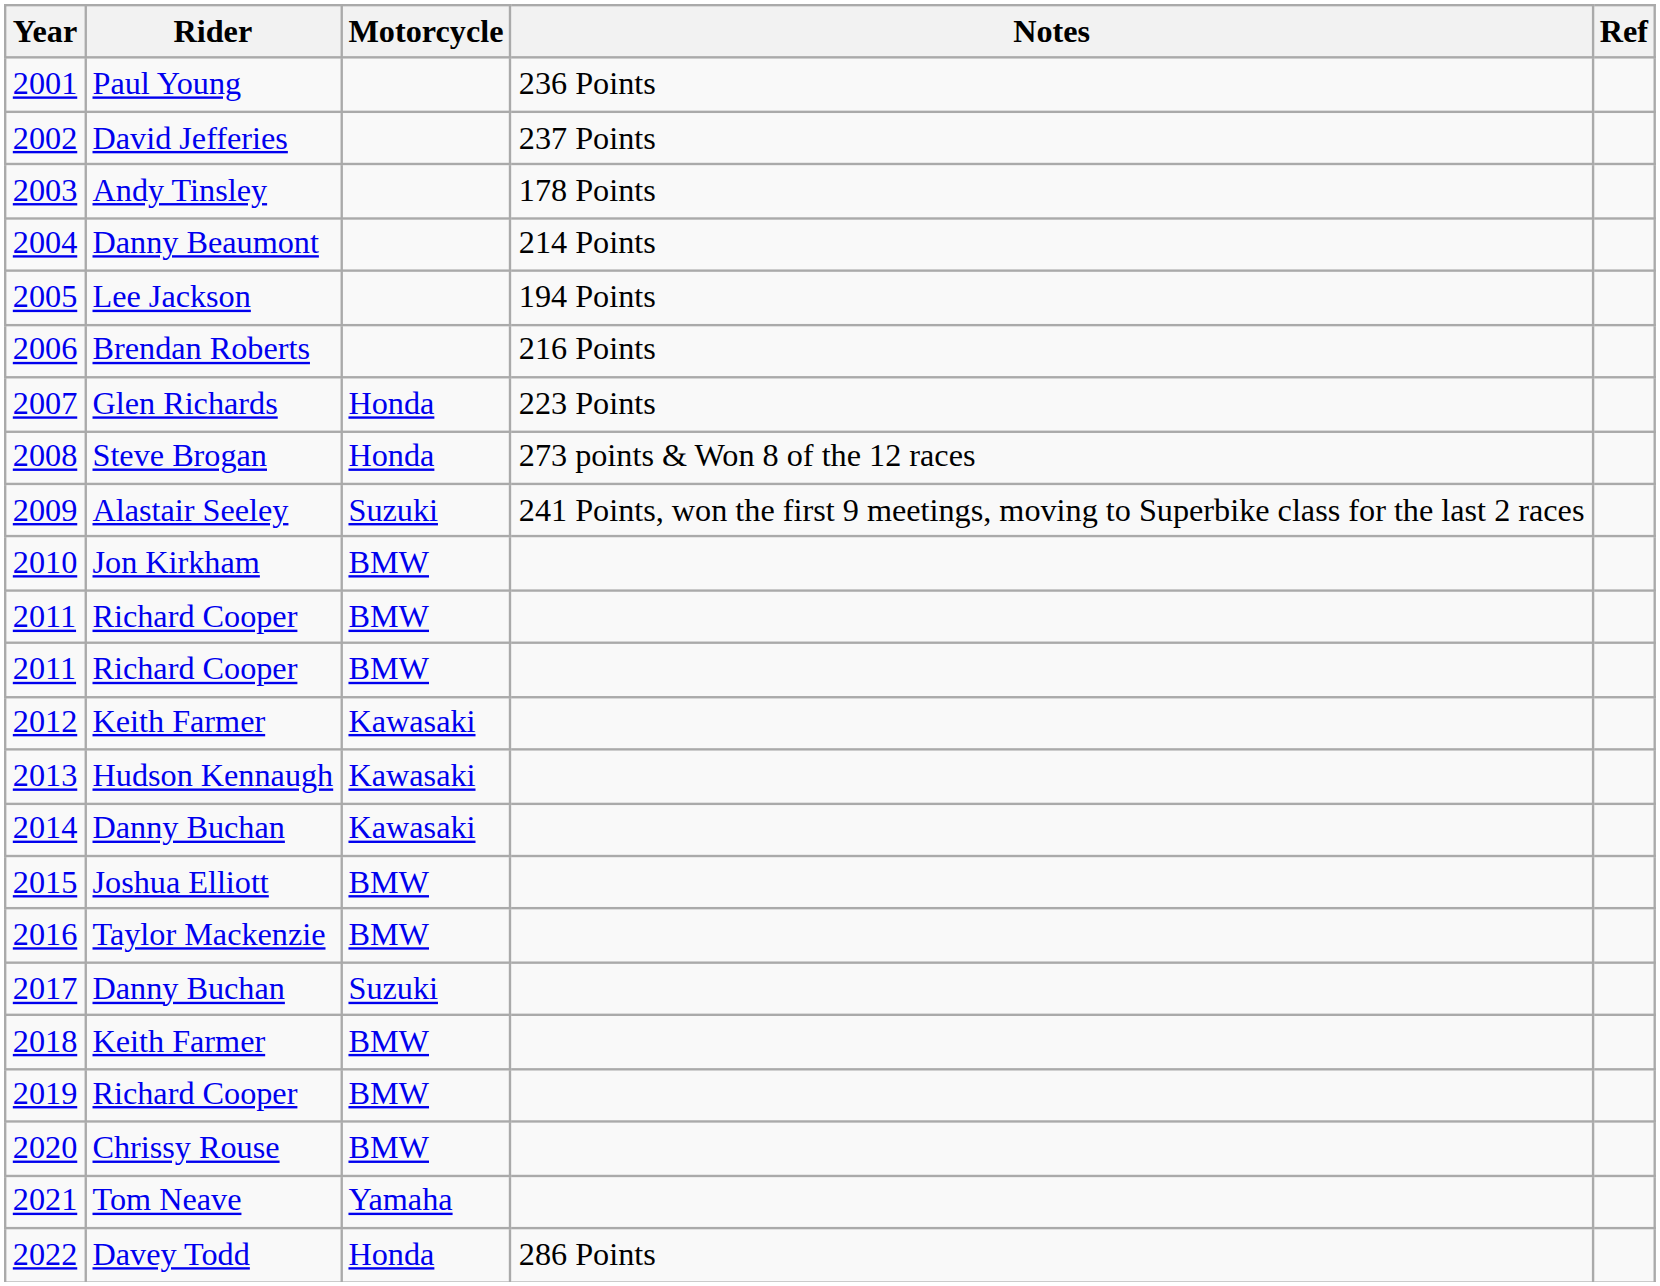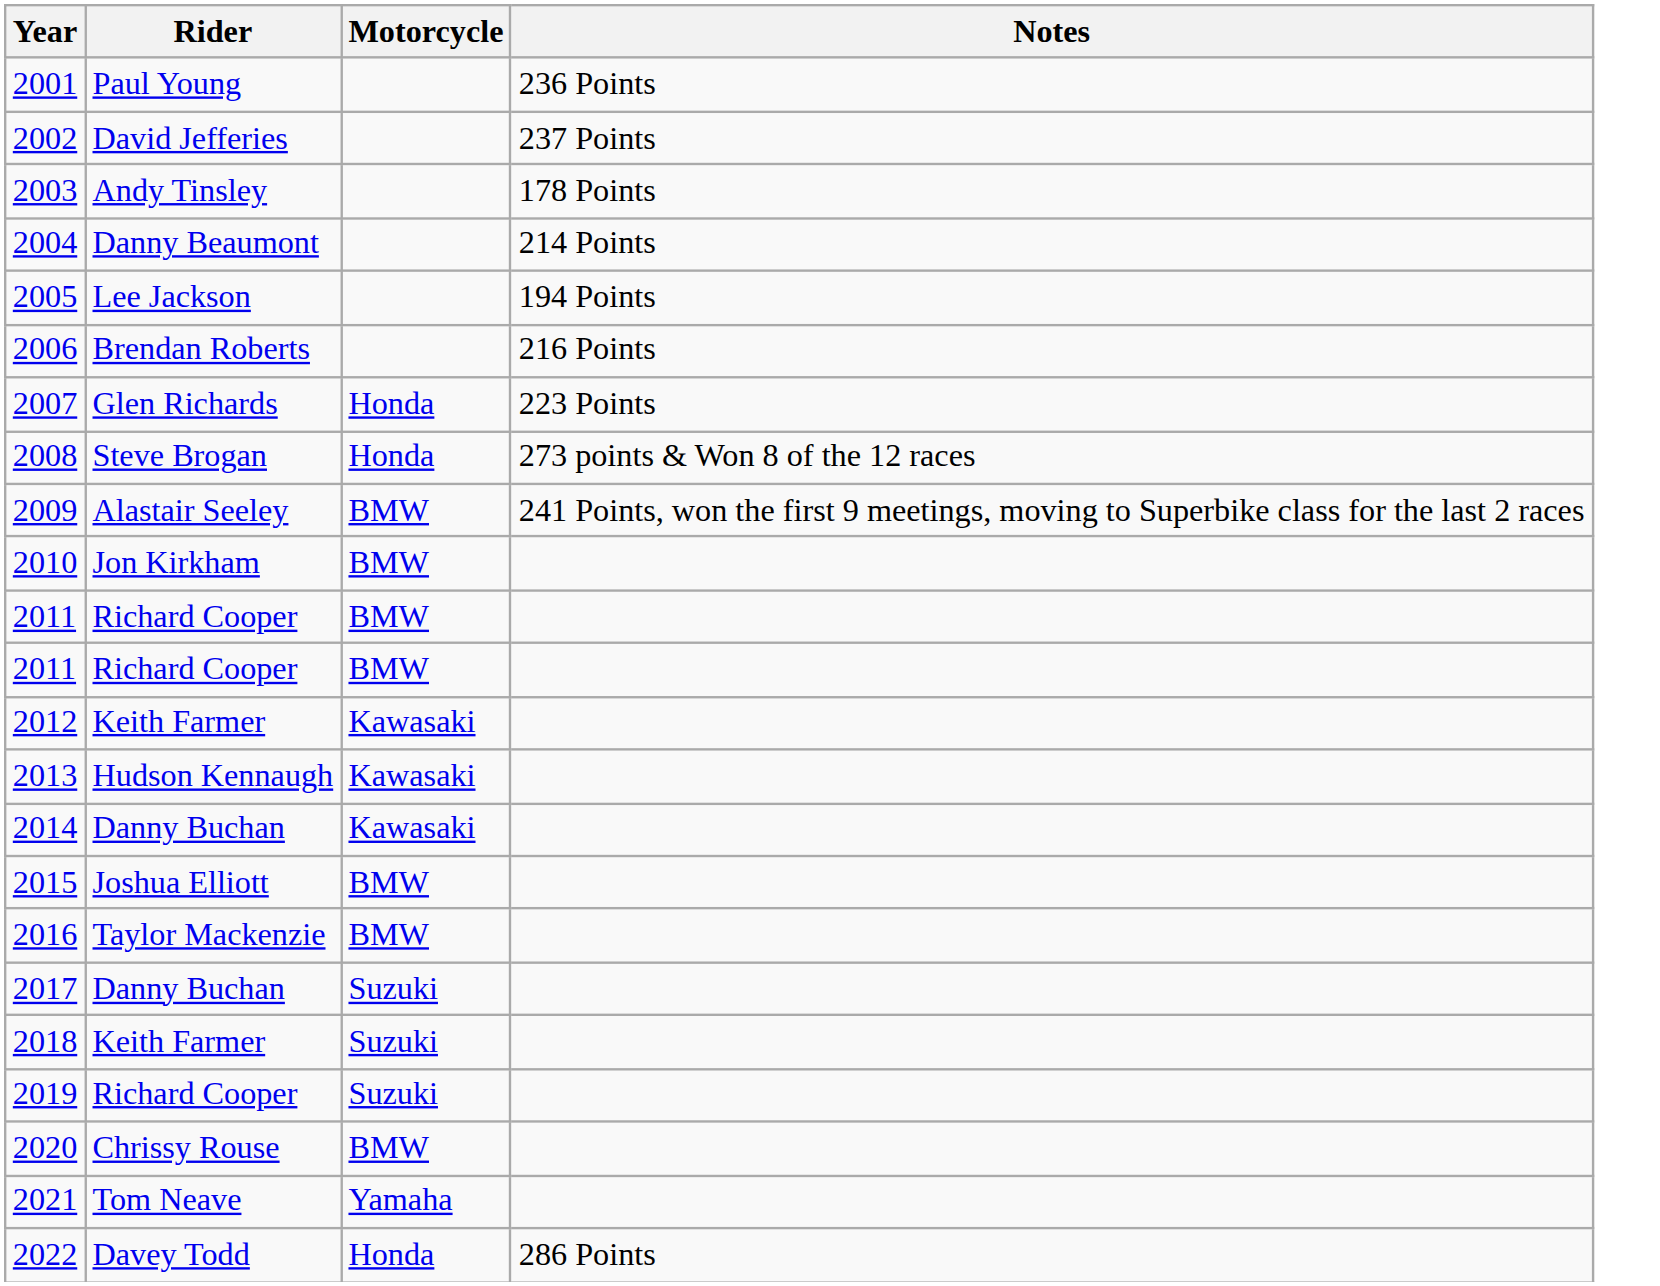- column: Ref
2009 | Motorcycle: Suzuki -> BMW
2018 | Motorcycle: BMW -> Suzuki
2019 | Motorcycle: BMW -> Suzuki
